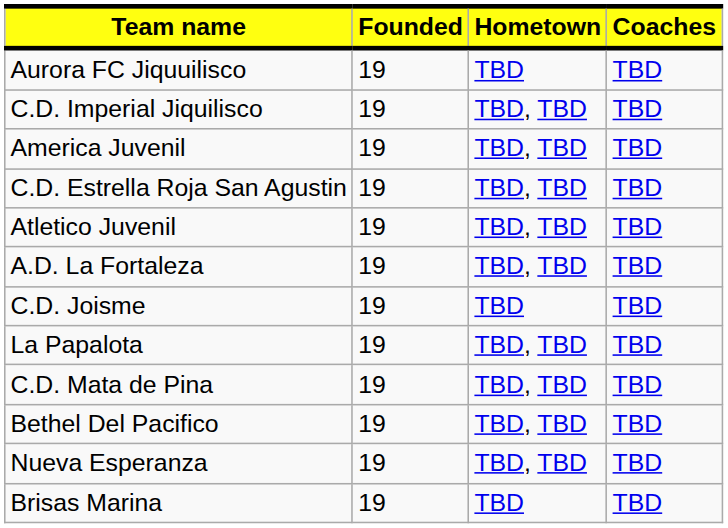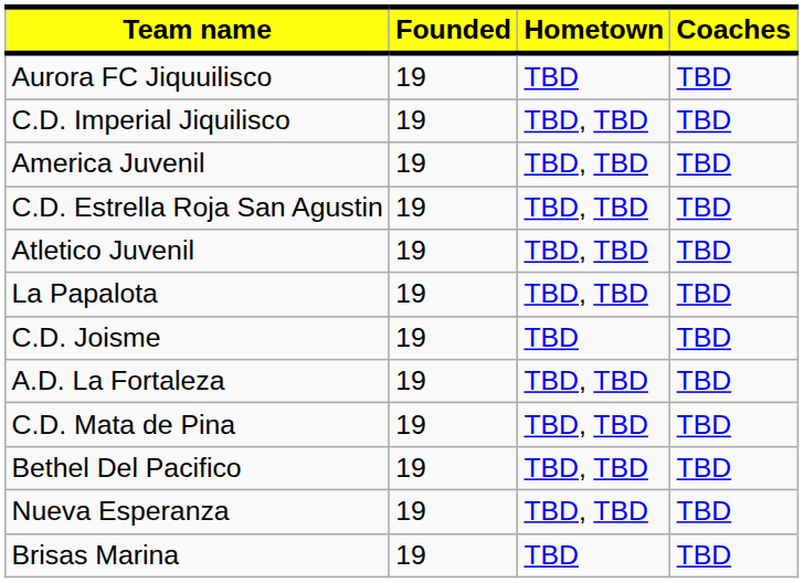rows swapped: A.D. La Fortaleza <-> La Papalota
